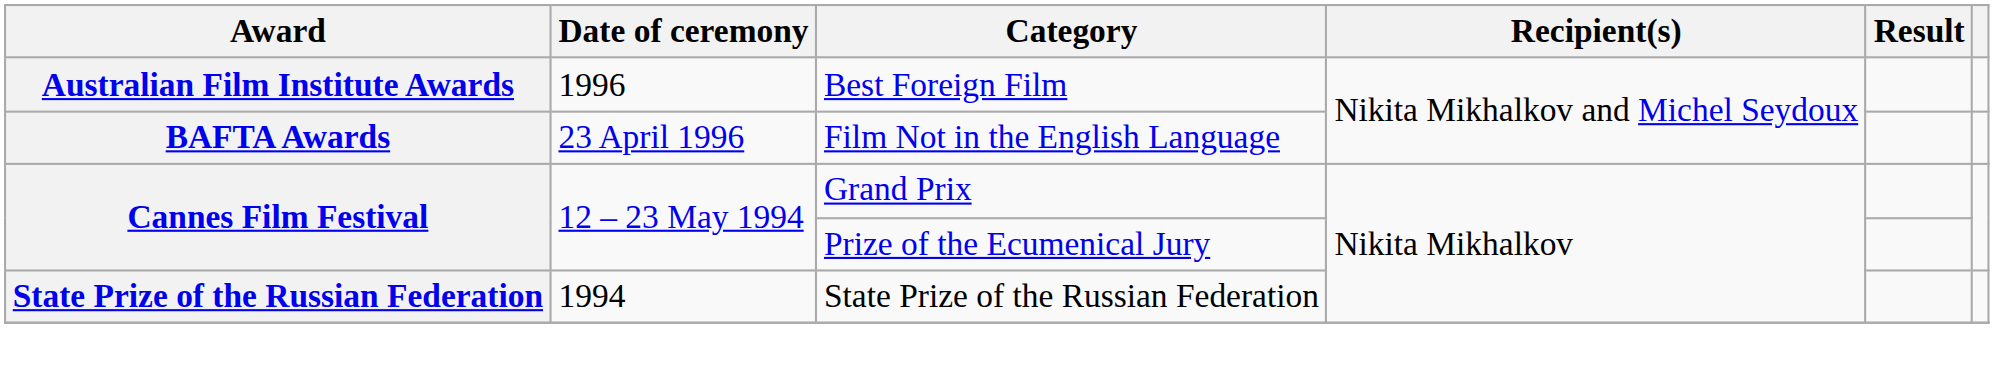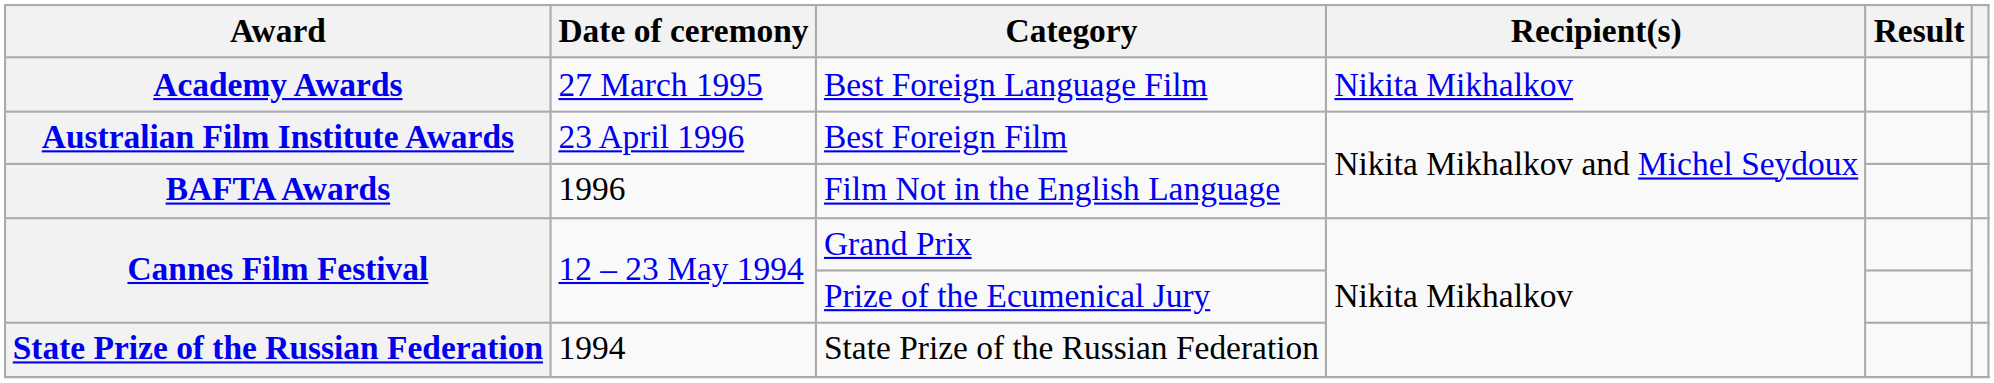+ row: Academy Awards | 27 March 1995 | Best Foreign Language Film | Nikita Mikhalkov
Best Foreign Film | Date of ceremony: 1996 -> 23 April 1996
Film Not in the English Language | Date of ceremony: 23 April 1996 -> 1996
